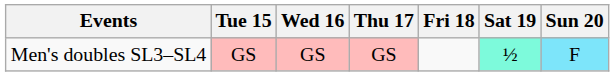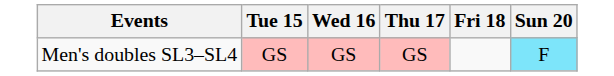- column: Sat 19 | ½
